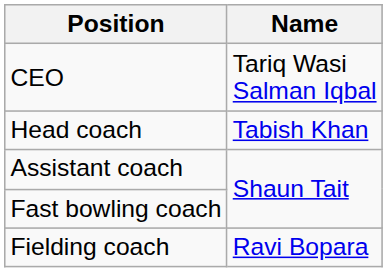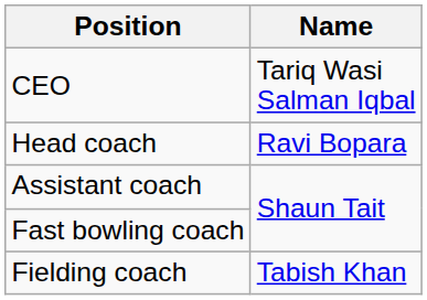Head coach | Name: Tabish Khan -> Ravi Bopara
Fielding coach | Name: Ravi Bopara -> Tabish Khan
